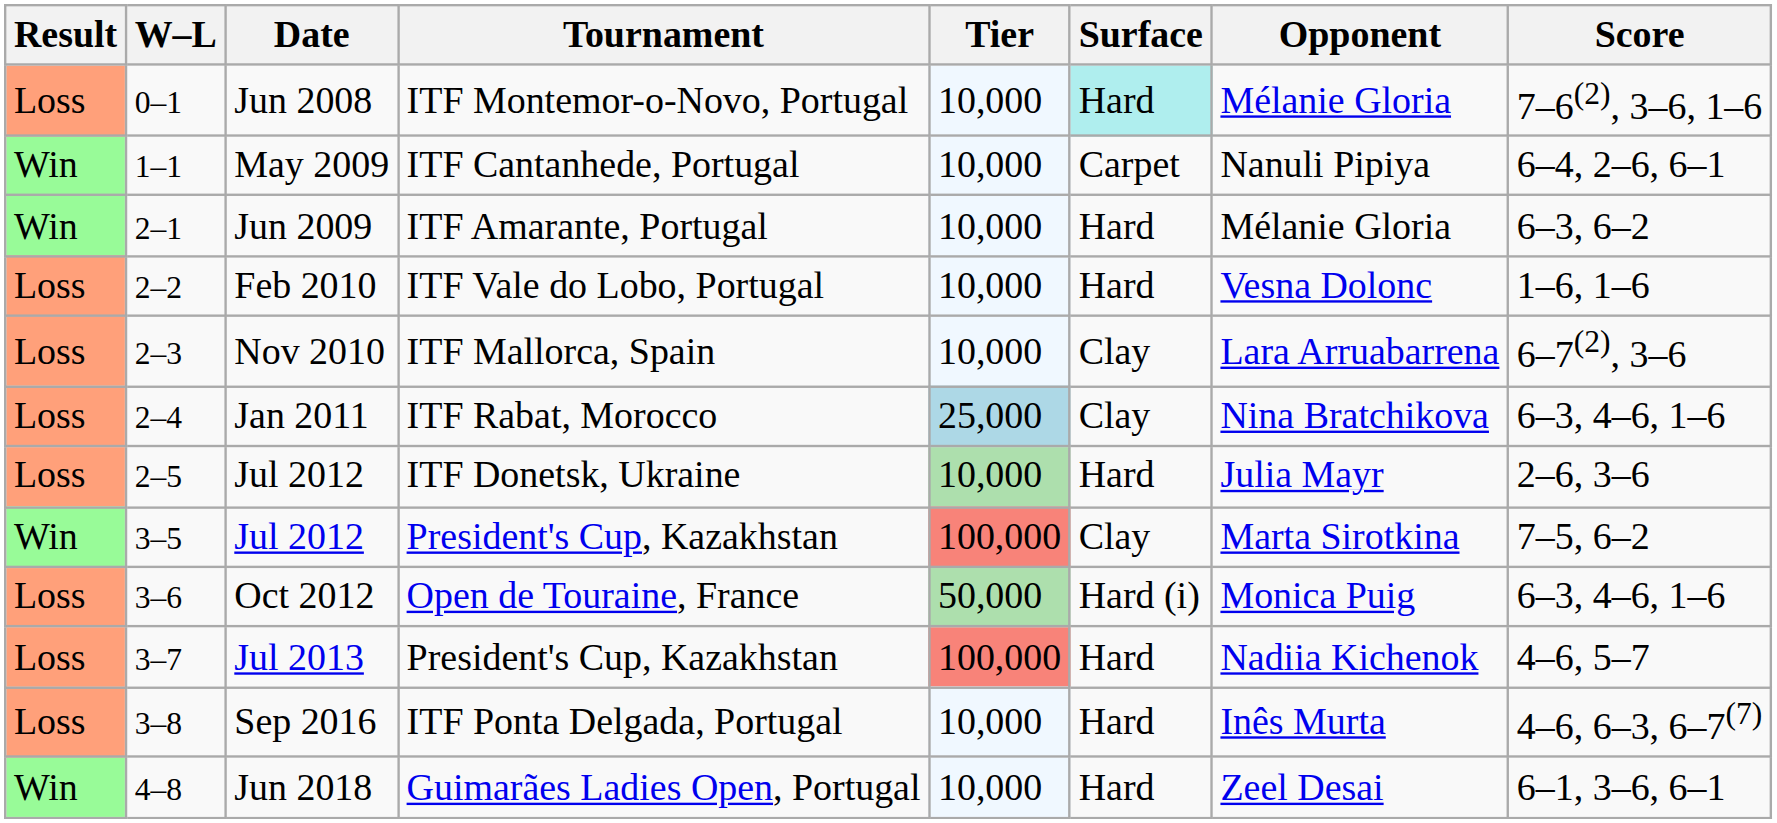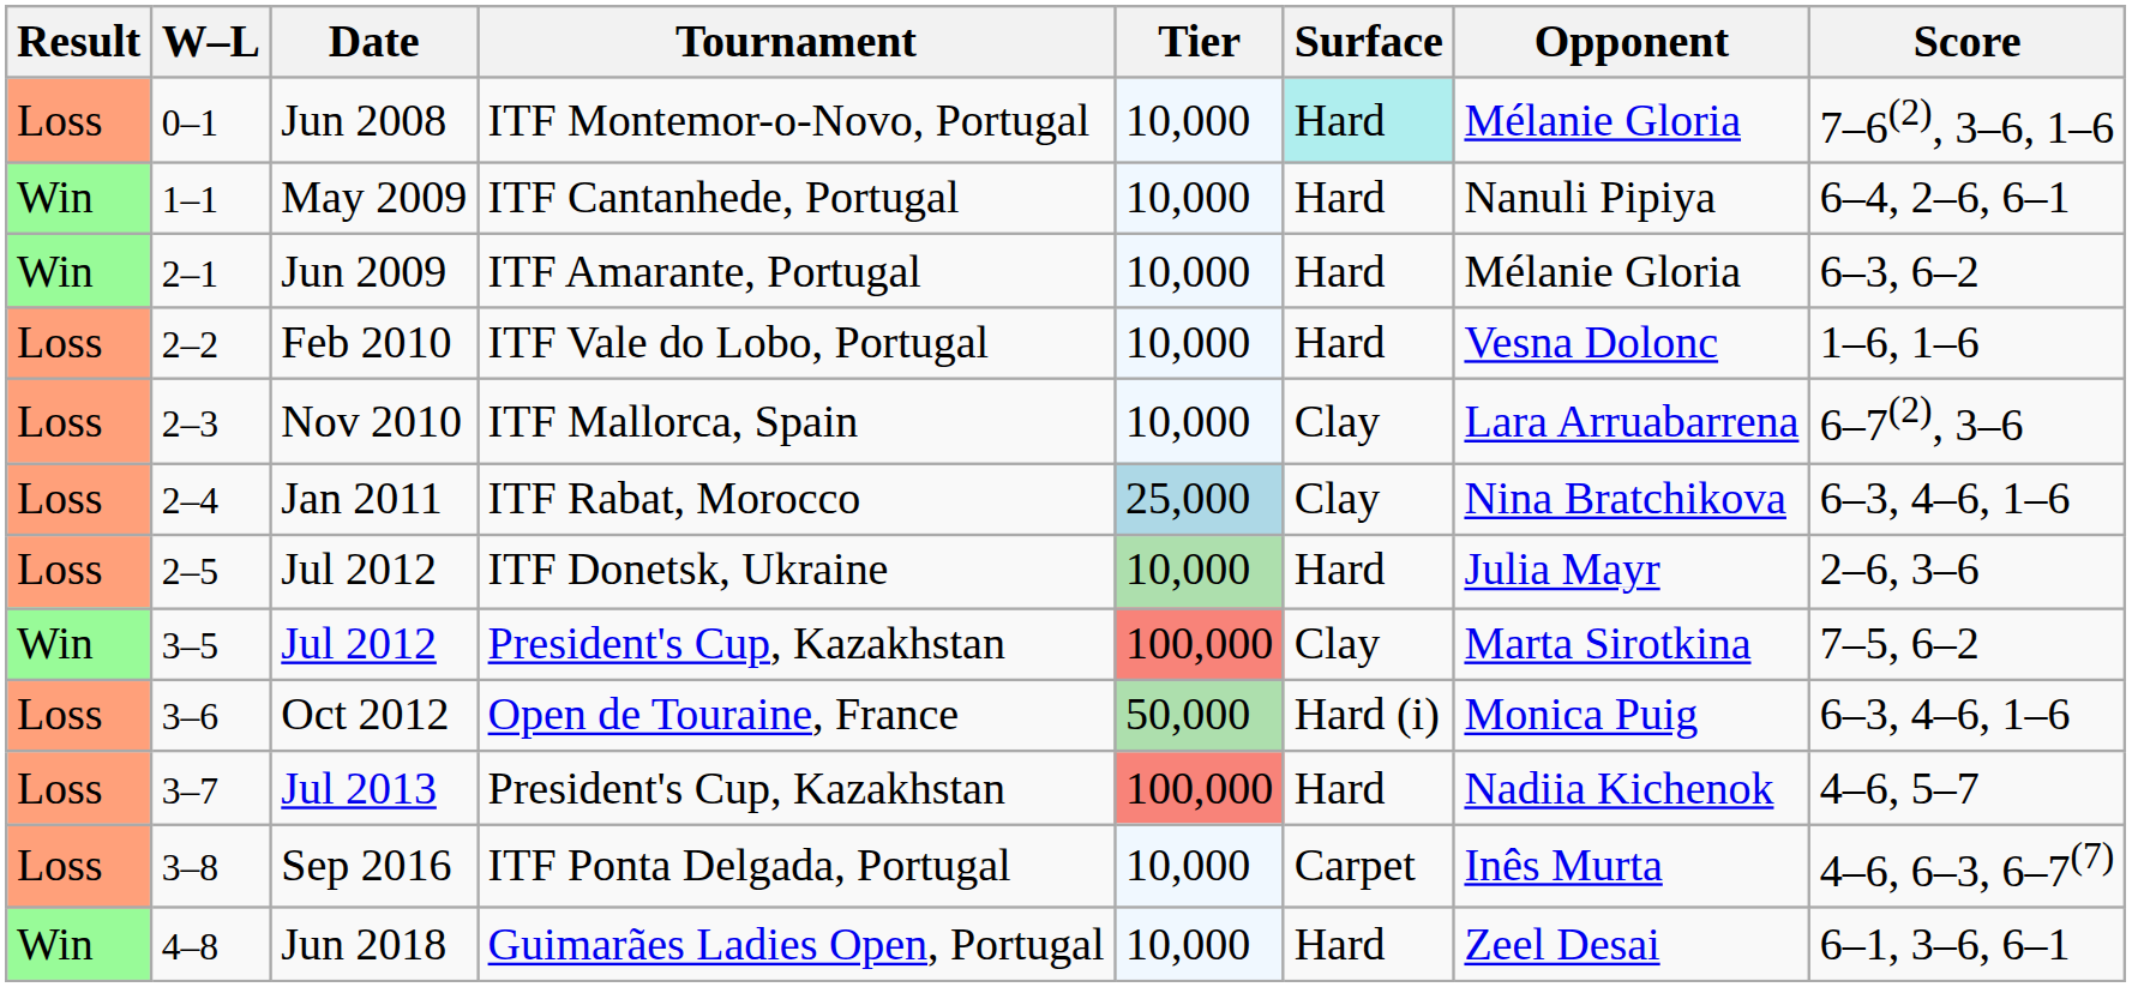May 2009 | Surface: Carpet -> Hard
Sep 2016 | Surface: Hard -> Carpet
